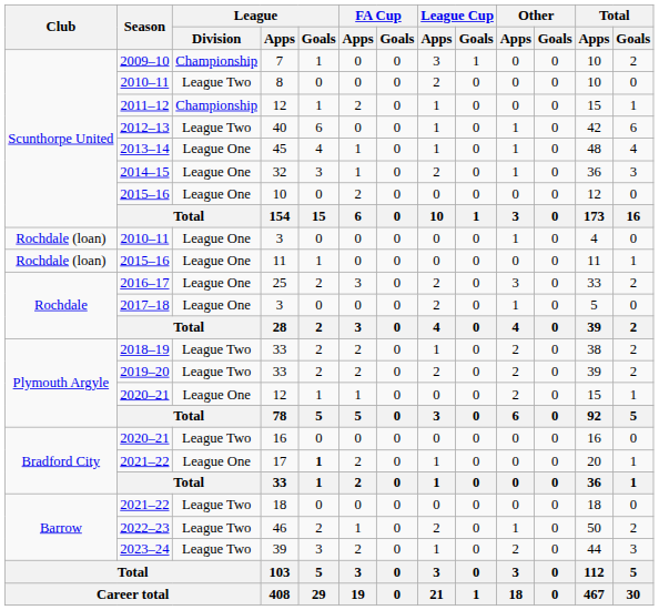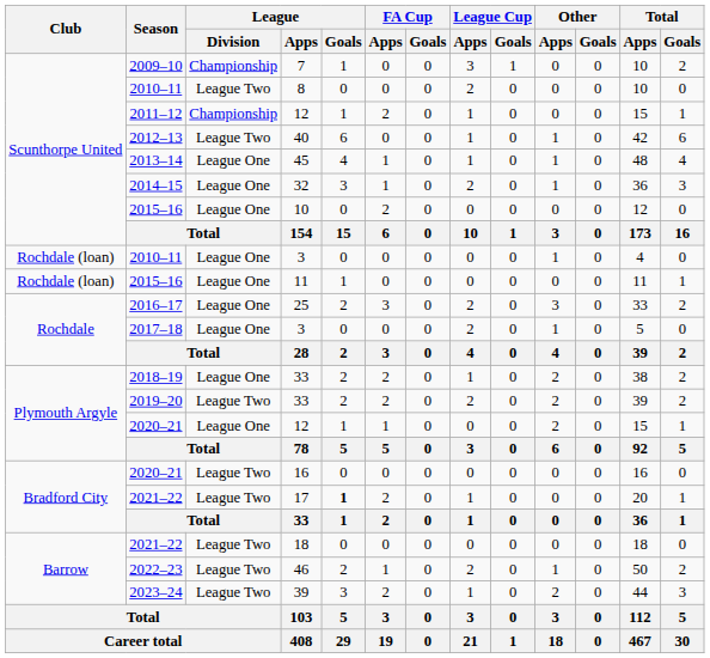2018–19 / 33 | League / Division: League Two -> League One
17 | League / Division: League One -> League Two
